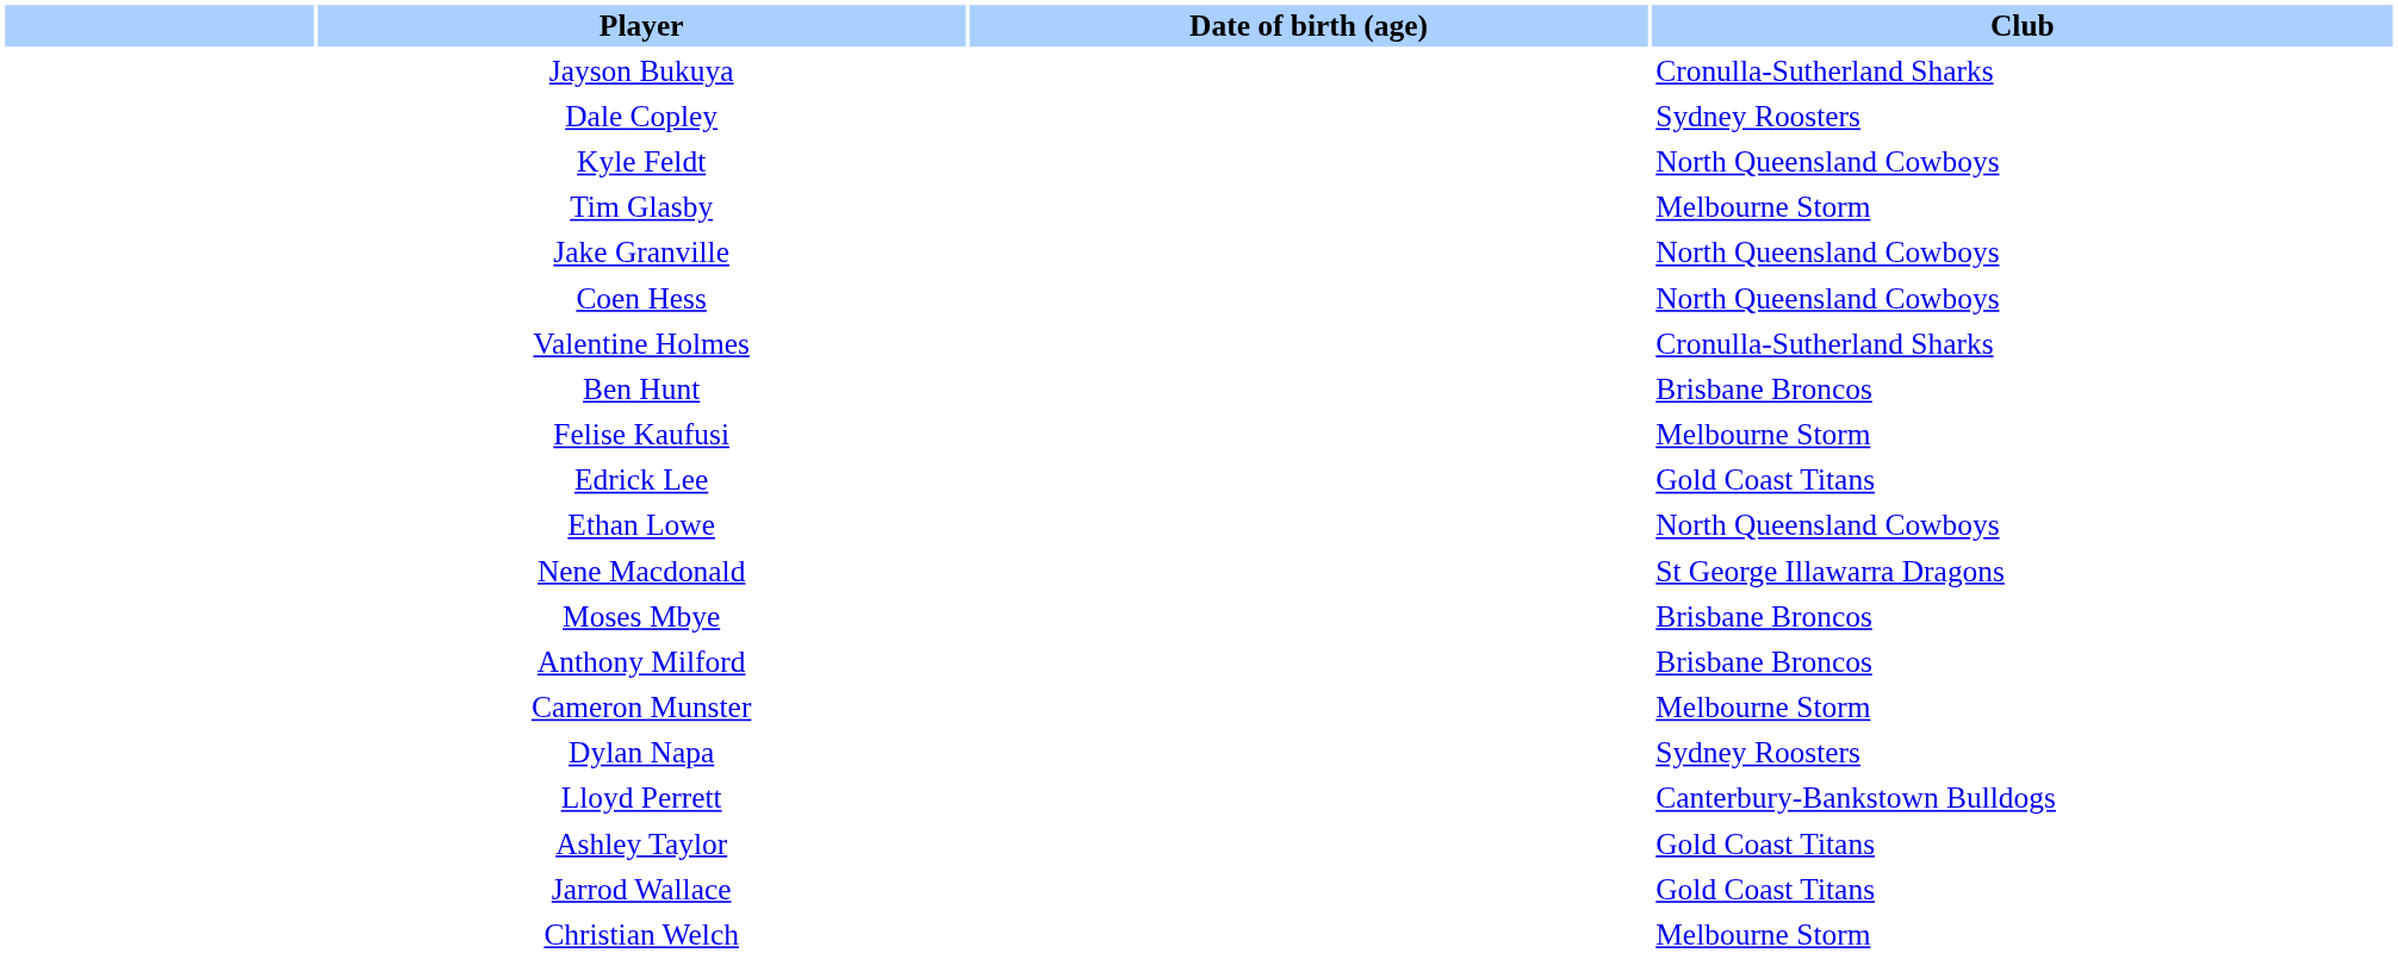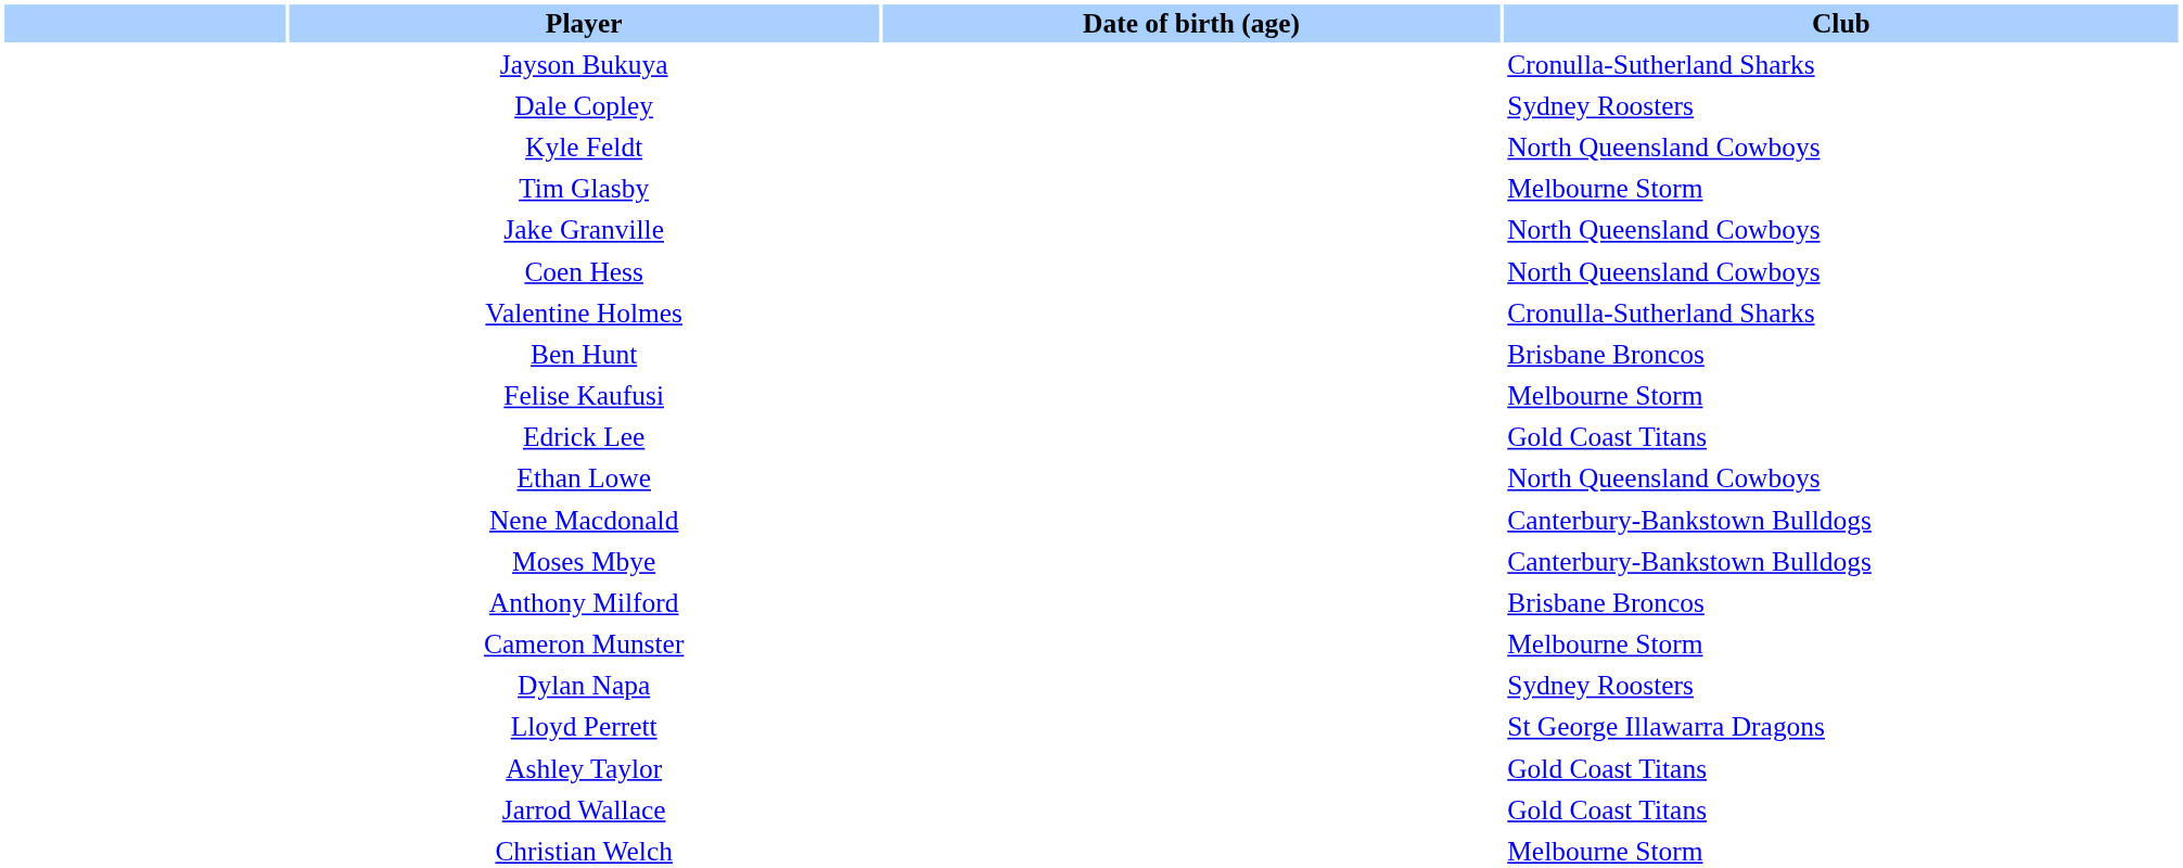Nene Macdonald | Club: St George Illawarra Dragons -> Canterbury-Bankstown Bulldogs
Moses Mbye | Club: Brisbane Broncos -> Canterbury-Bankstown Bulldogs
Lloyd Perrett | Club: Canterbury-Bankstown Bulldogs -> St George Illawarra Dragons
